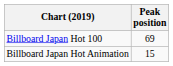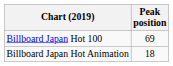Billboard Japan Hot Animation | Peak position: 15 -> 18
